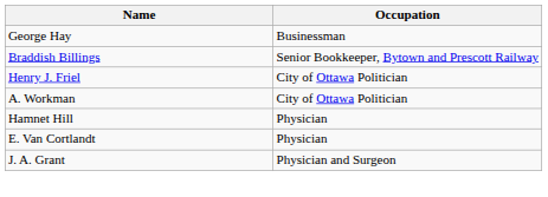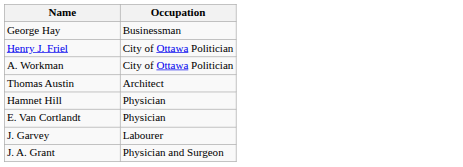- row: Braddish Billings | Senior Bookkeeper, Bytown and Prescott Railway
+ row: Thomas Austin | Architect
+ row: J. Garvey | Labourer
